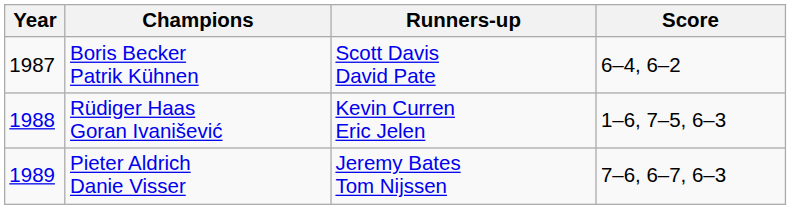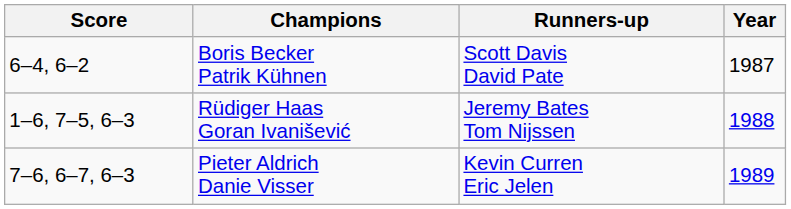columns swapped: Year <-> Score
Rüdiger Haas Goran Ivanišević | Runners-up: Kevin Curren Eric Jelen -> Jeremy Bates Tom Nijssen
Pieter Aldrich Danie Visser | Runners-up: Jeremy Bates Tom Nijssen -> Kevin Curren Eric Jelen
